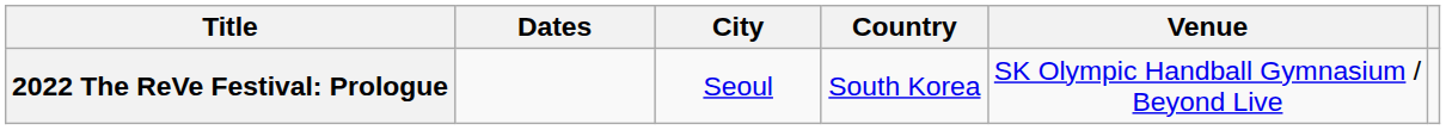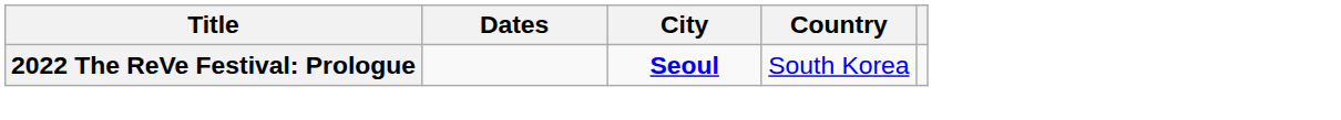- column: Venue | SK Olympic Handball Gymnasium / Beyond Live
2022 The ReVe Festival: Prologue | City: normal -> bold
